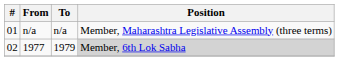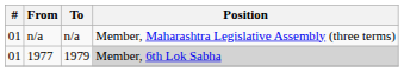1977 | #: 02 -> 01
